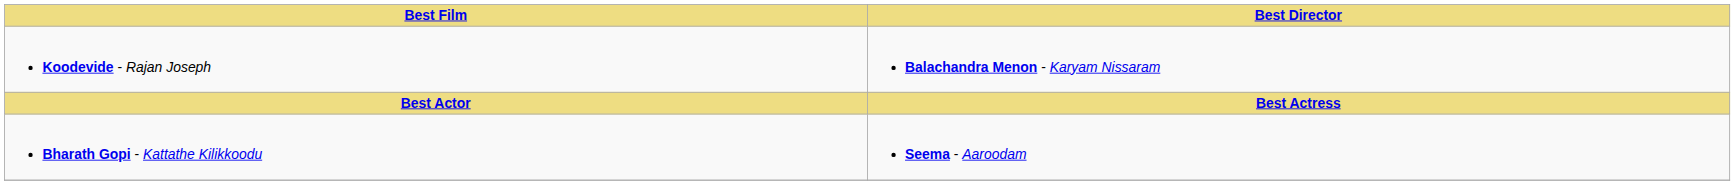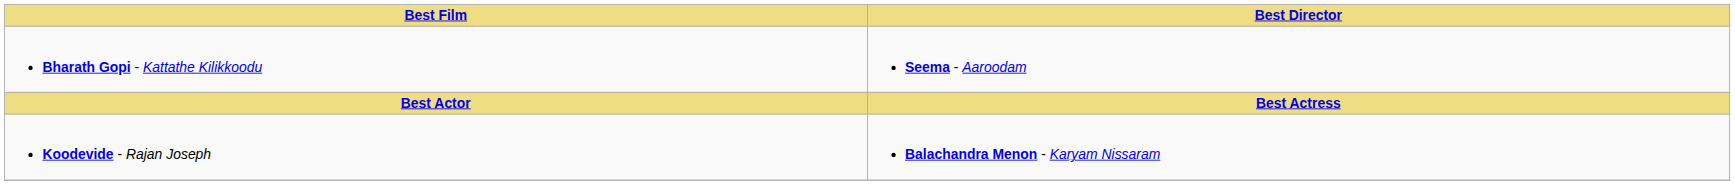rows swapped: Koodevide - Rajan Joseph <-> Bharath Gopi - Kattathe Kilikkoodu
